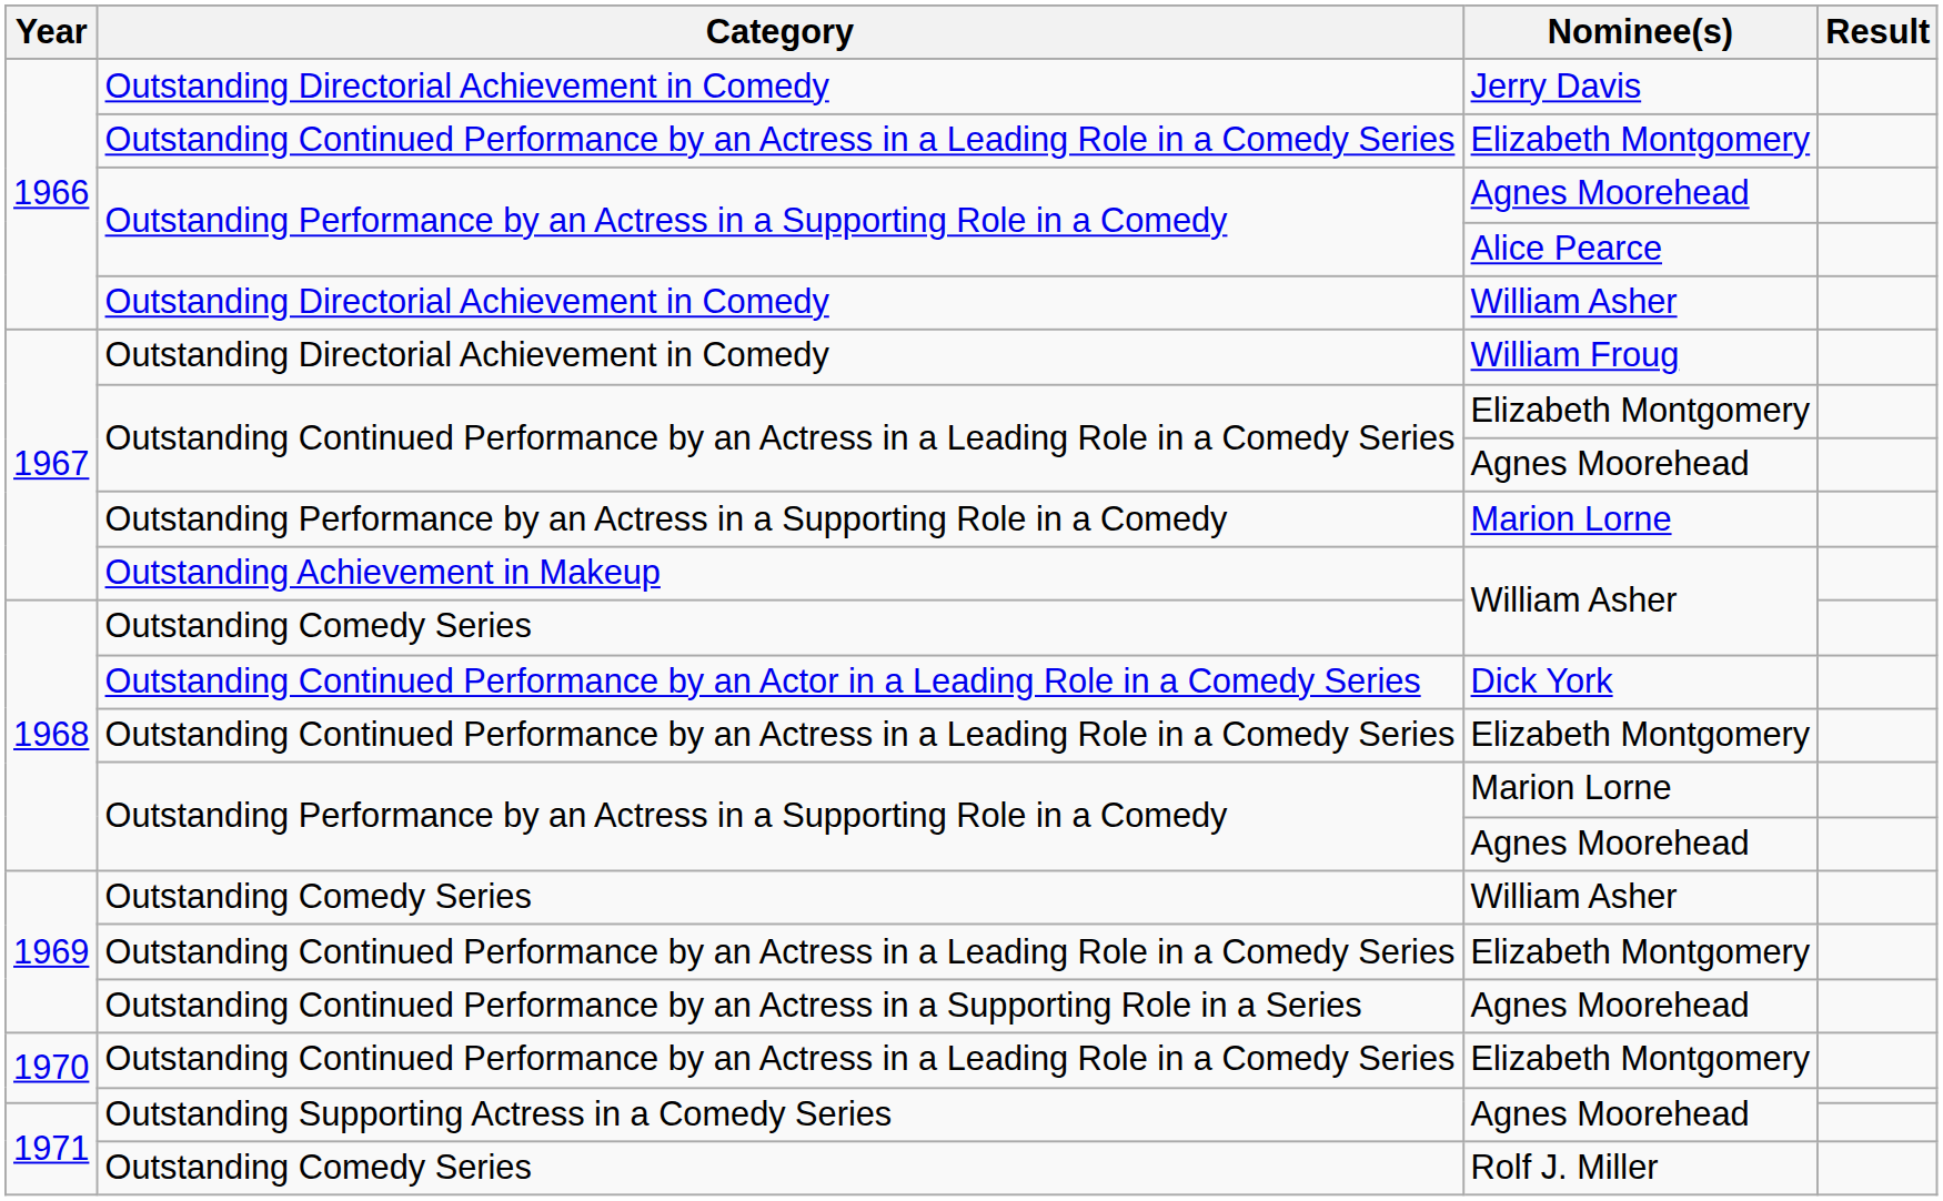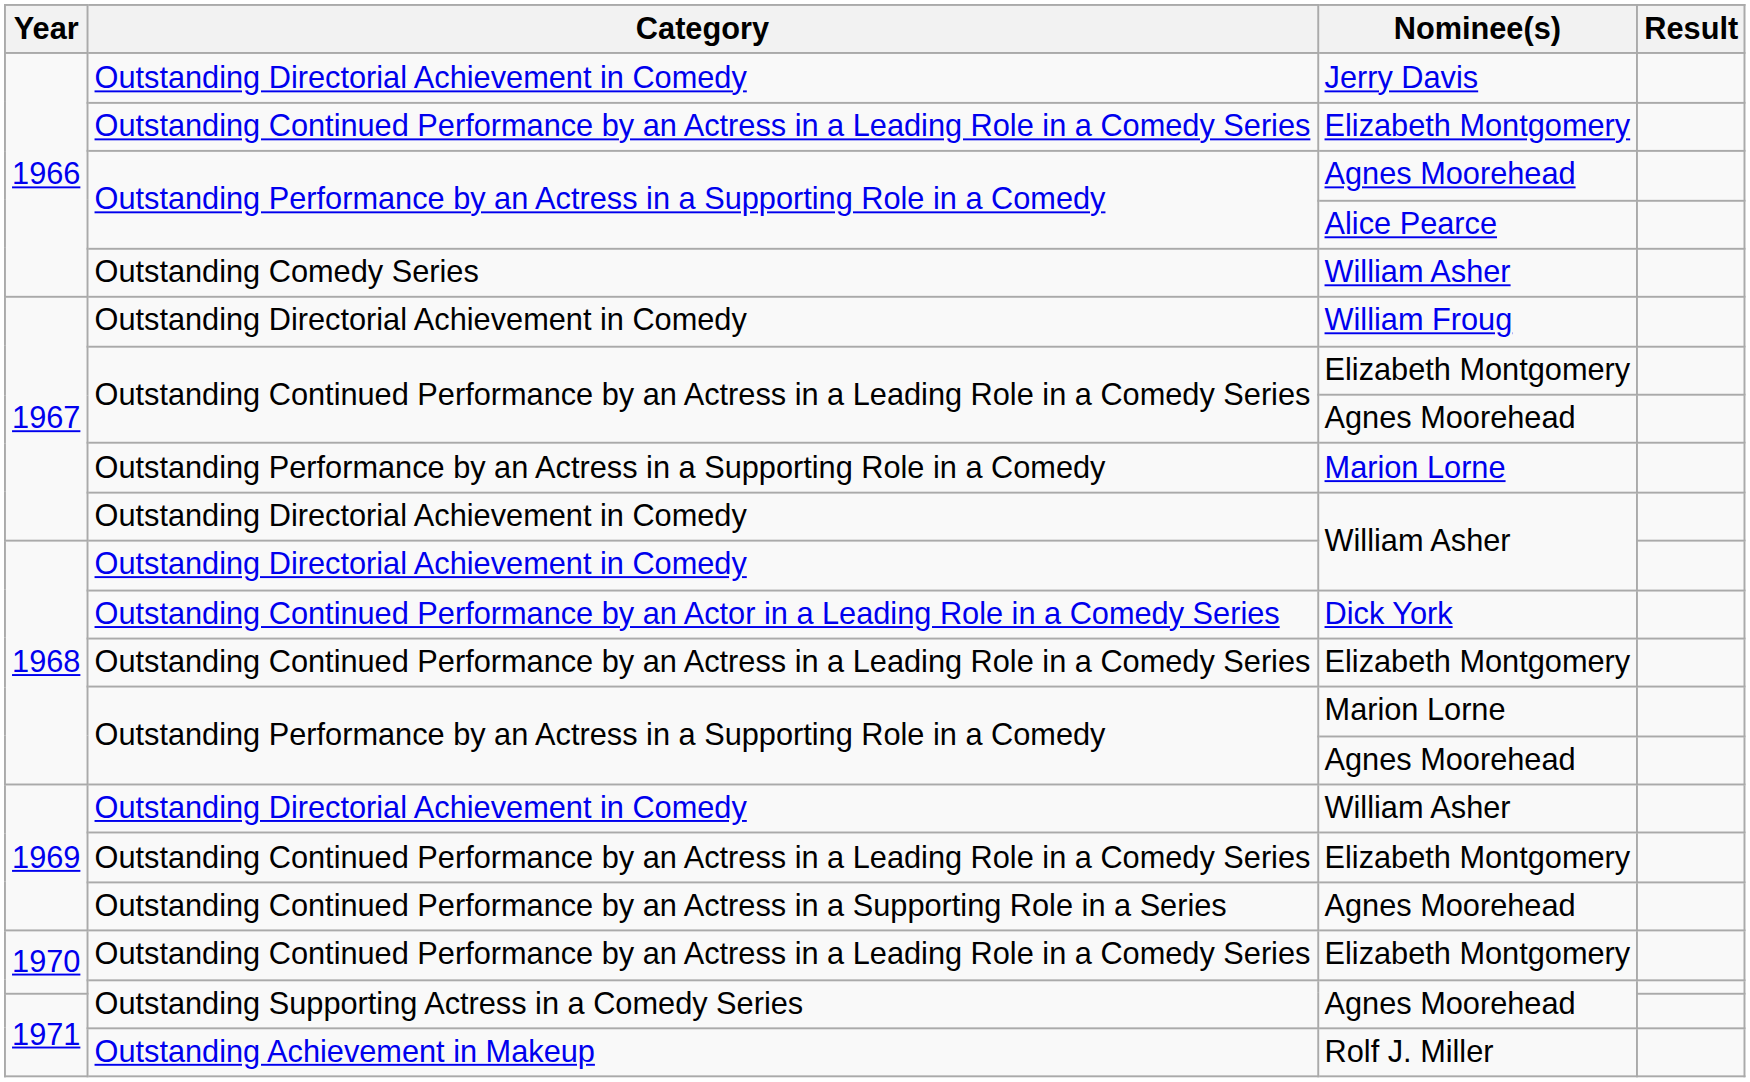1966 / William Asher | Category: Outstanding Directorial Achievement in Comedy -> Outstanding Comedy Series
1967 / William Asher | Category: Outstanding Achievement in Makeup -> Outstanding Directorial Achievement in Comedy
1968 / William Asher | Category: Outstanding Comedy Series -> Outstanding Directorial Achievement in Comedy
1969 / William Asher | Category: Outstanding Comedy Series -> Outstanding Directorial Achievement in Comedy
Rolf J. Miller | Category: Outstanding Comedy Series -> Outstanding Achievement in Makeup
